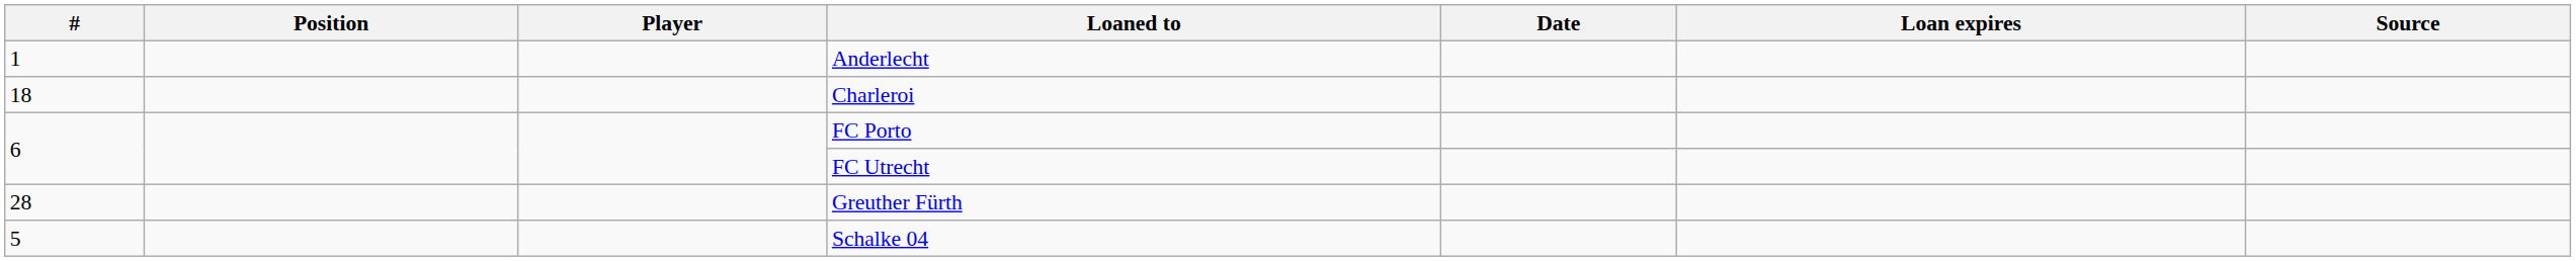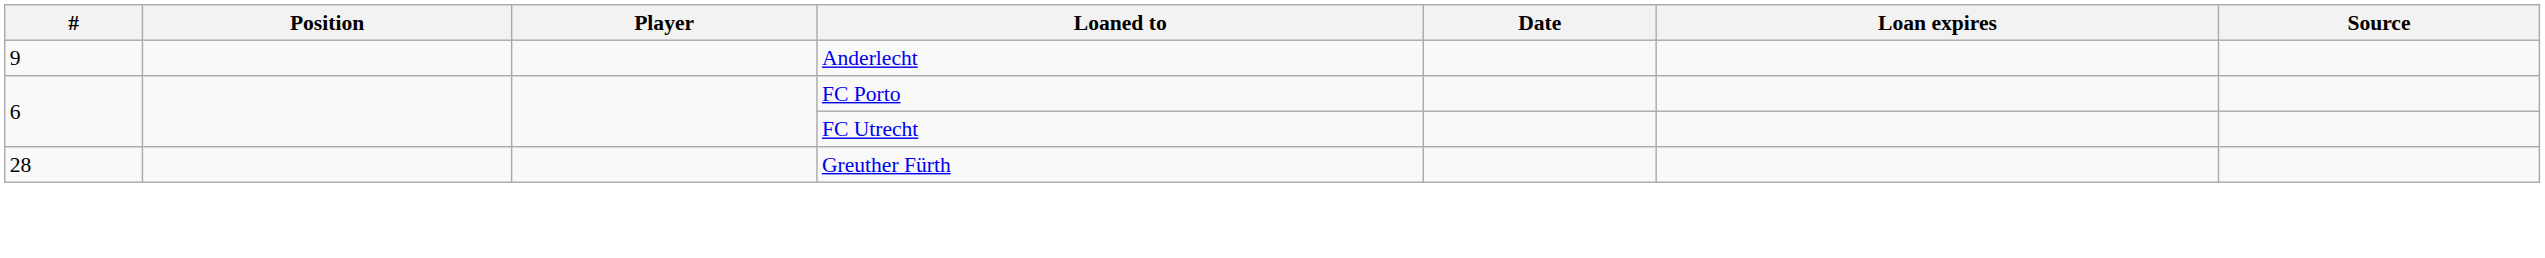Anderlecht | #: 1 -> 9
- row: 18 | Charleroi
- row: 5 | Schalke 04
